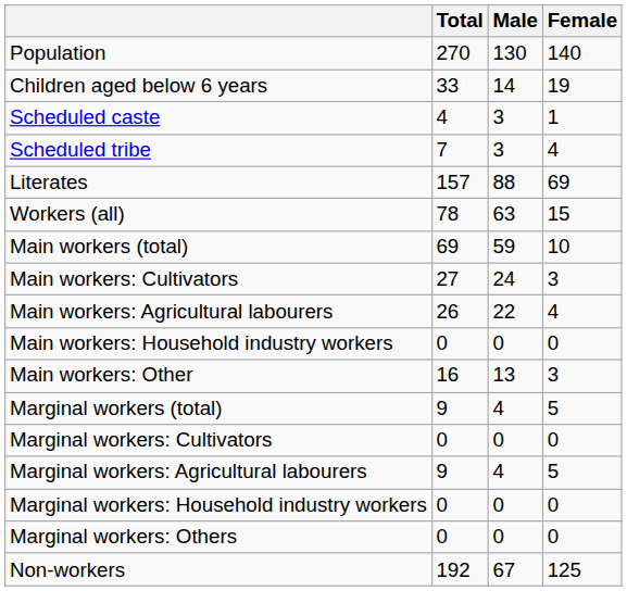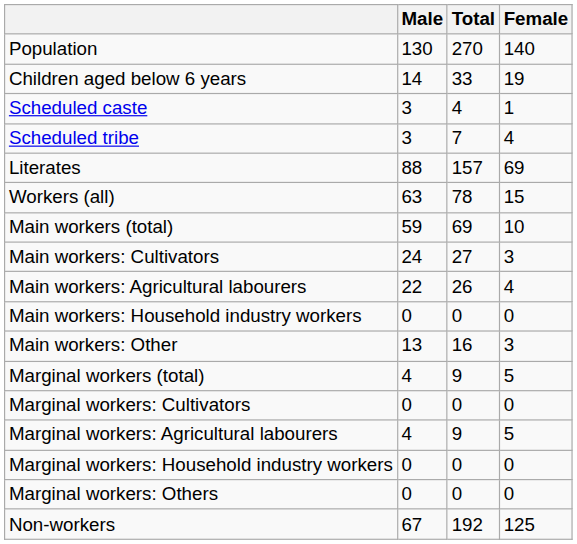columns swapped: Total <-> Male
